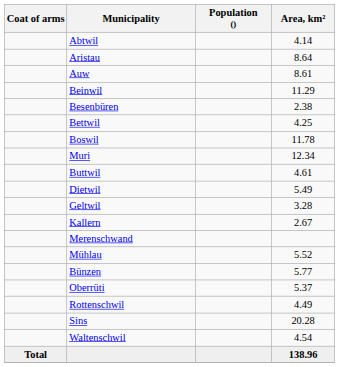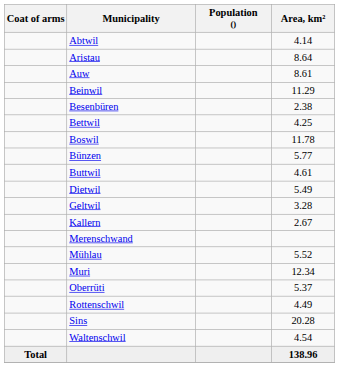rows swapped: Bünzen <-> Muri
